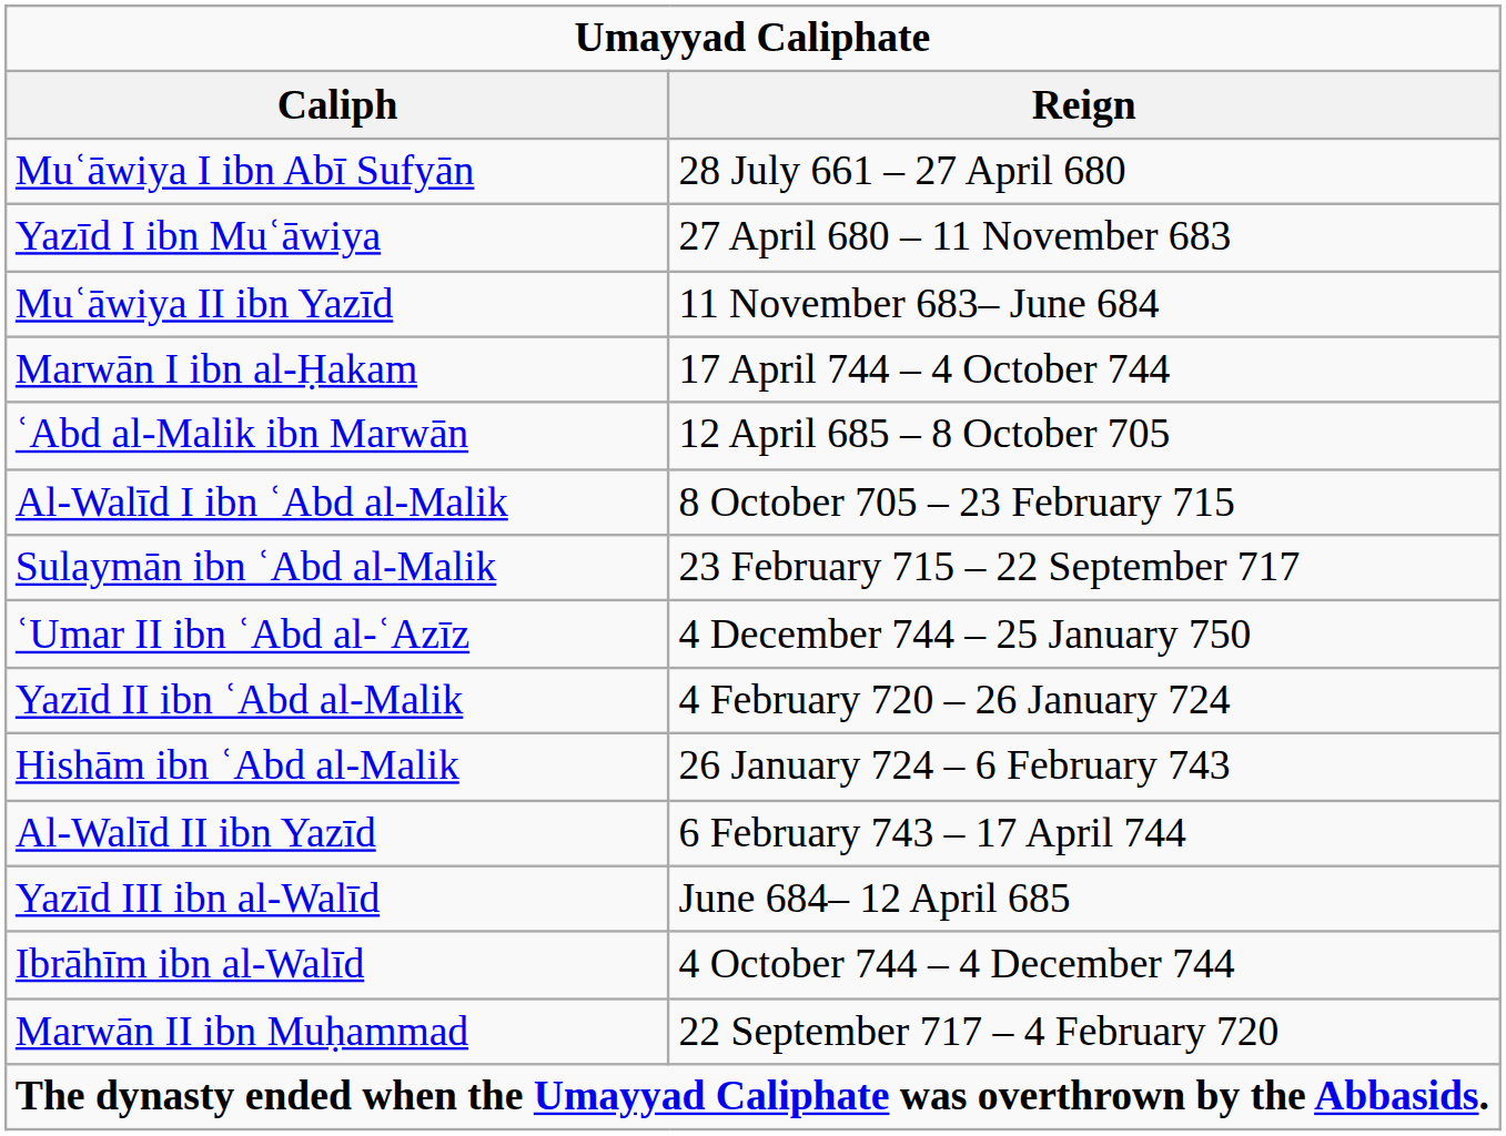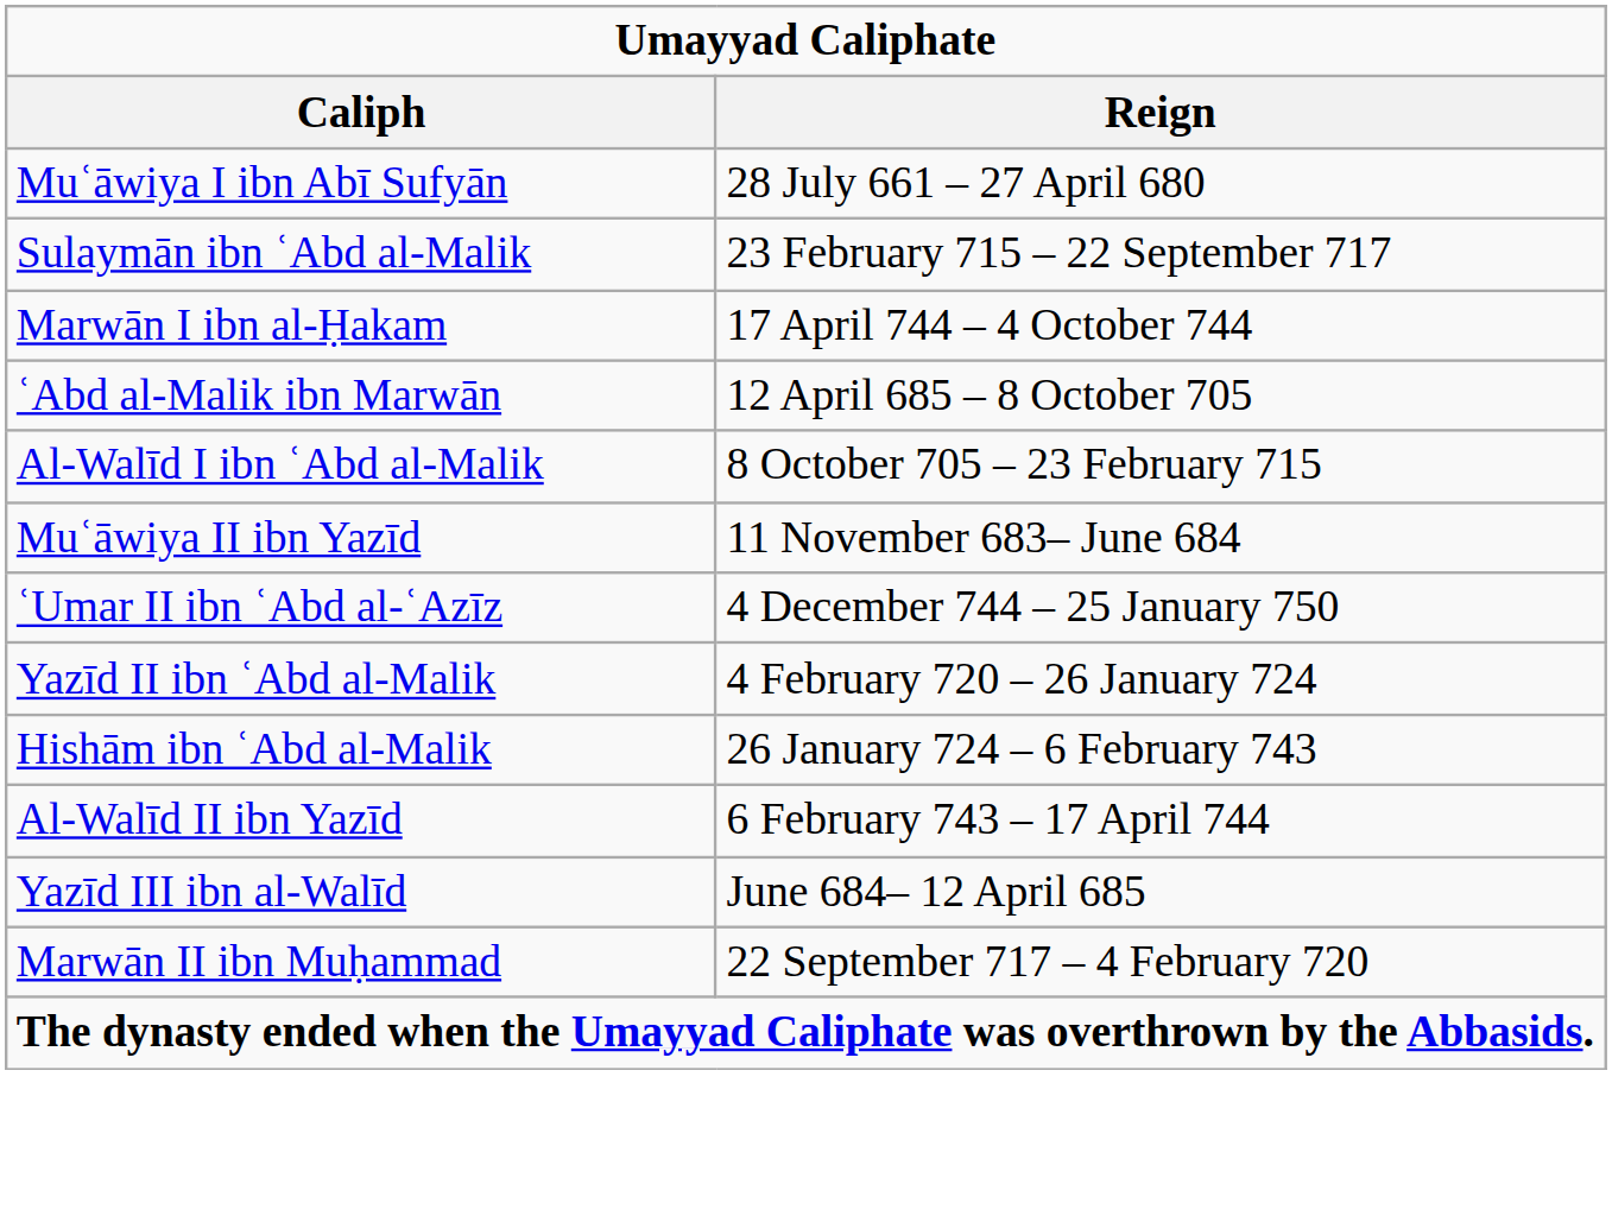- row: Yazīd I ibn Muʿāwiya | 27 April 680 – 11 November 683
rows swapped: Muʿāwiya II ibn Yazīd <-> Sulaymān ibn ʿAbd al-Malik
- row: Ibrāhīm ibn al-Walīd | 4 October 744 – 4 December 744
